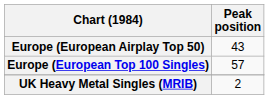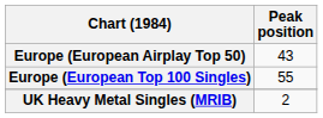Europe (European Top 100 Singles) | Peak position: 57 -> 55
